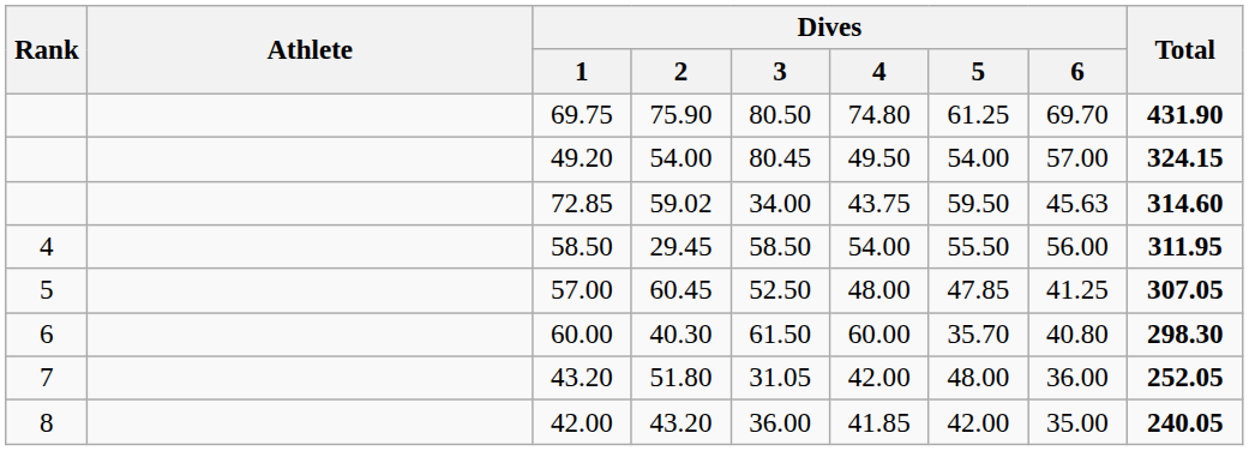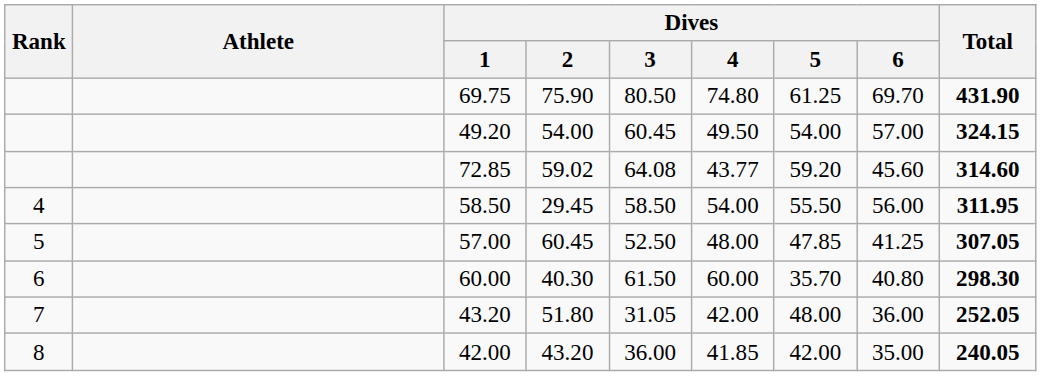49.20 | Dives / 3: 80.45 -> 60.45
72.85 | Dives / 3: 34.00 -> 64.08
72.85 | Dives / 4: 43.75 -> 43.77
72.85 | Dives / 5: 59.50 -> 59.20
72.85 | Dives / 6: 45.63 -> 45.60
